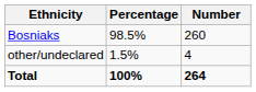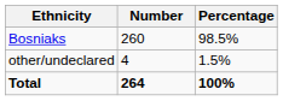columns swapped: Number <-> Percentage
